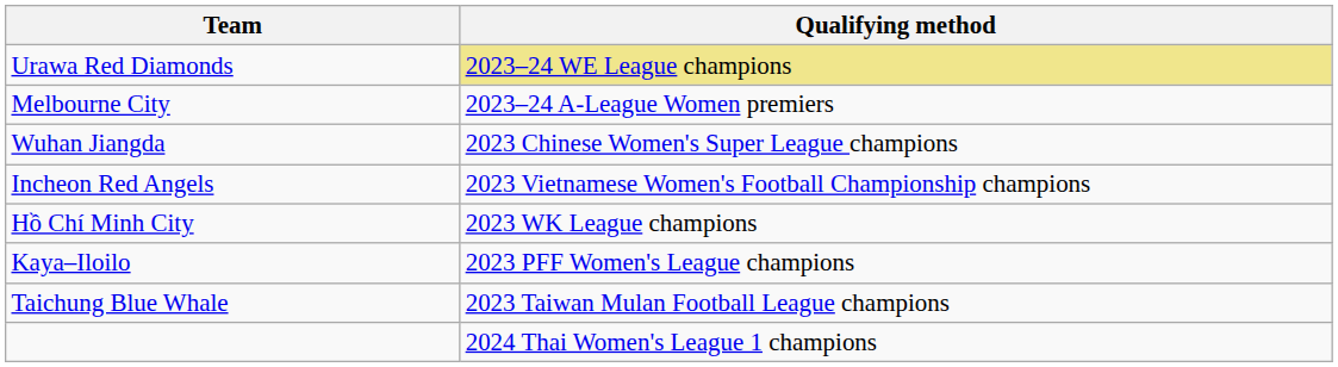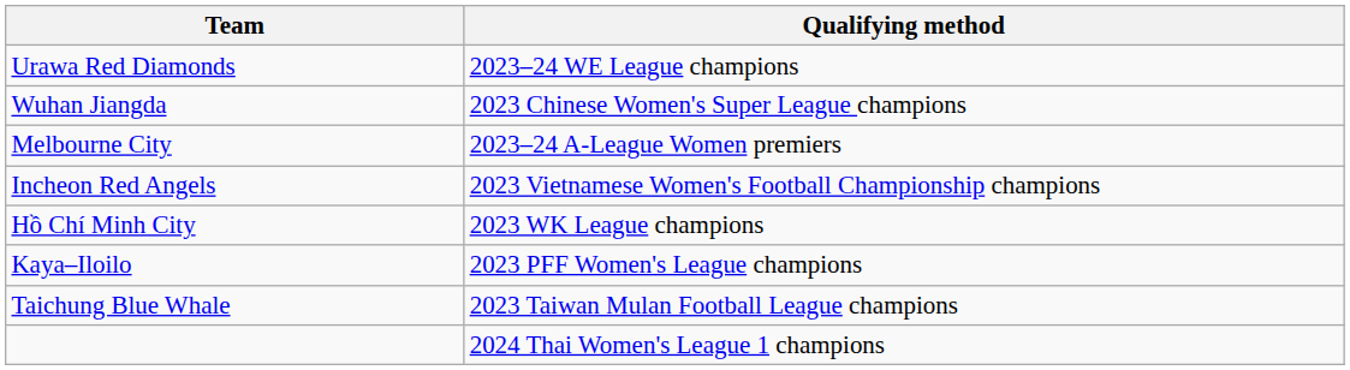Urawa Red Diamonds | Qualifying method: khaki background -> no background
rows swapped: Melbourne City <-> Wuhan Jiangda
